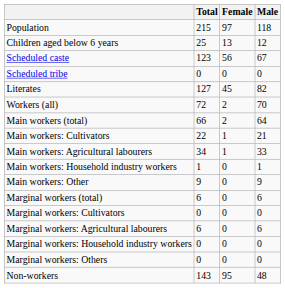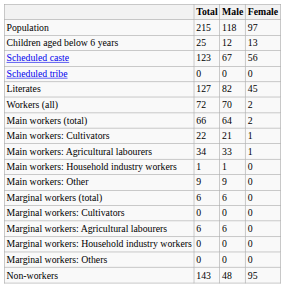columns swapped: Male <-> Female
